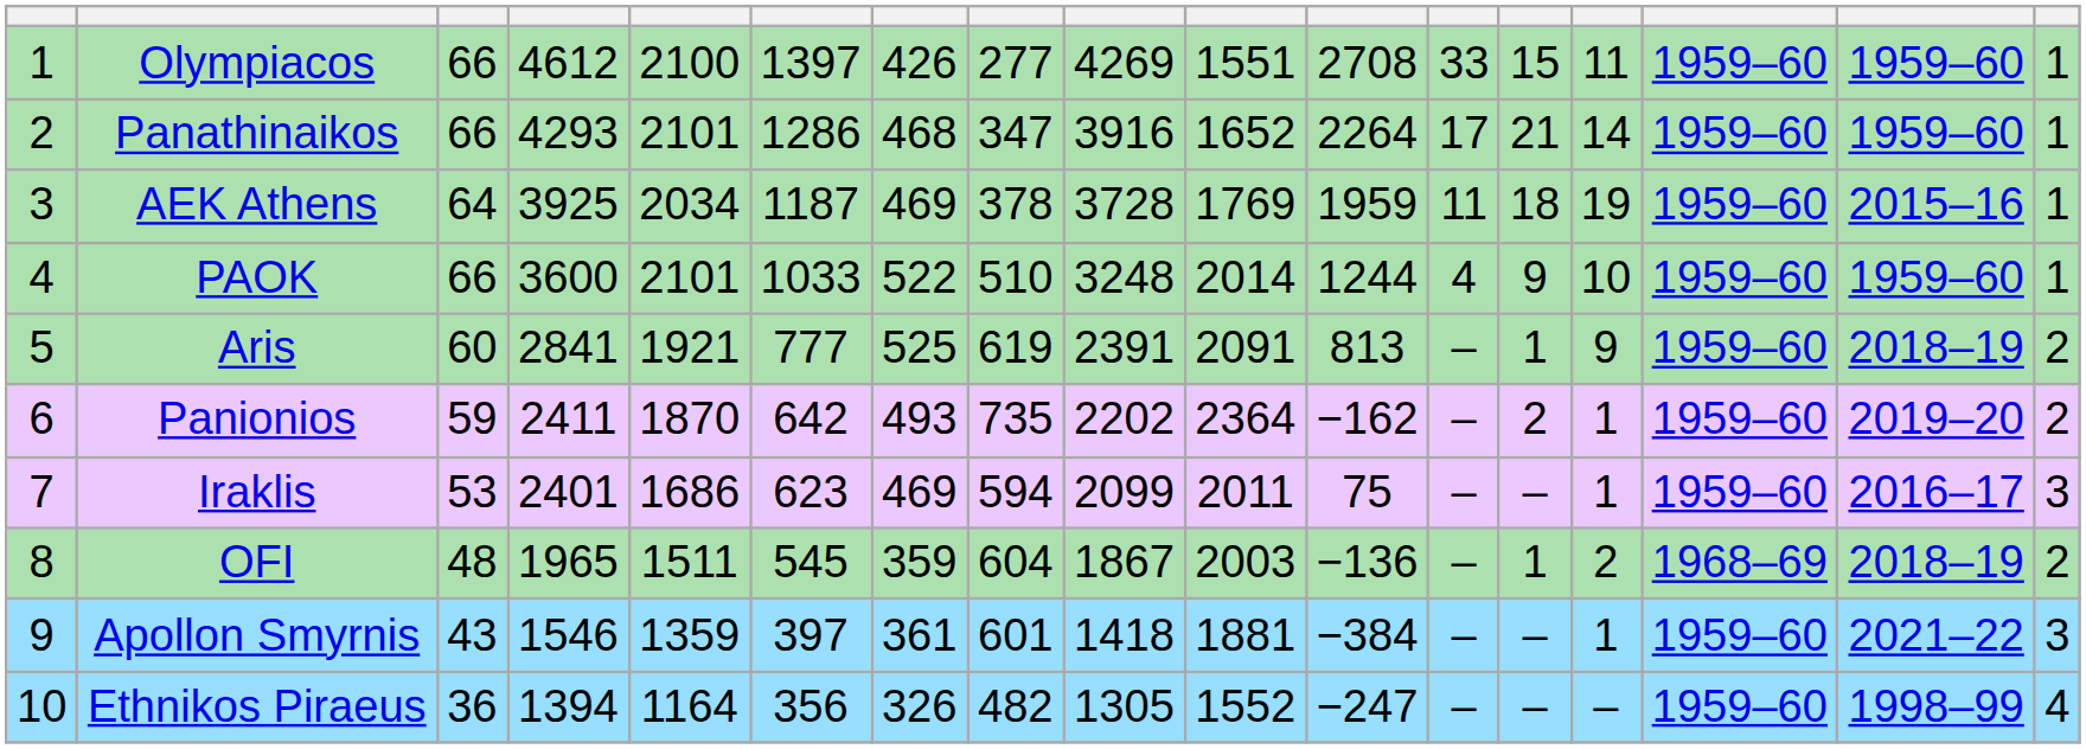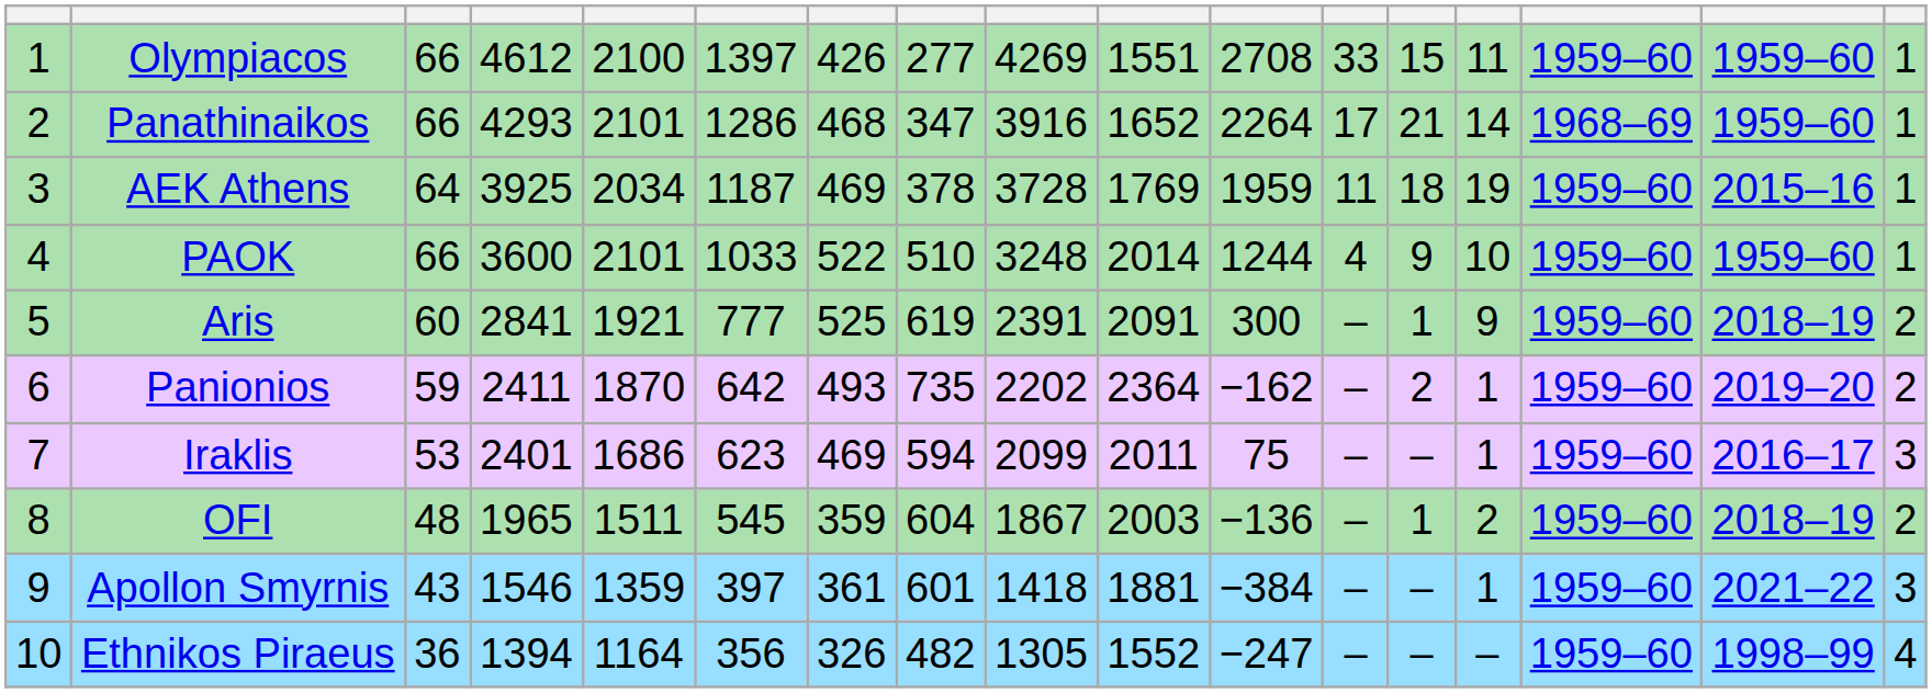Panathinaikos | column 15: 1959–60 -> 1968–69
Aris | column 11: 813 -> 300
OFI | column 15: 1968–69 -> 1959–60
